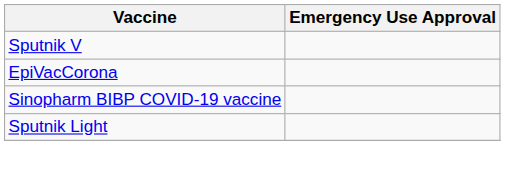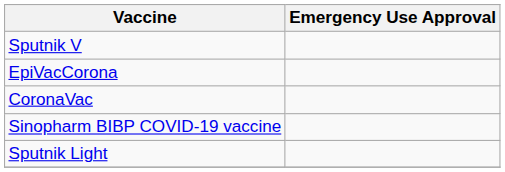+ row: CoronaVac
